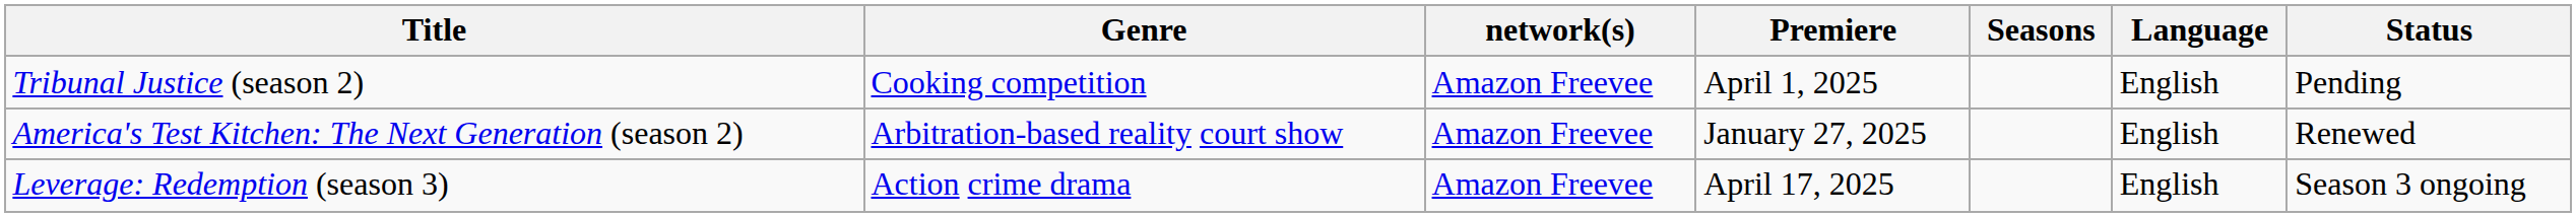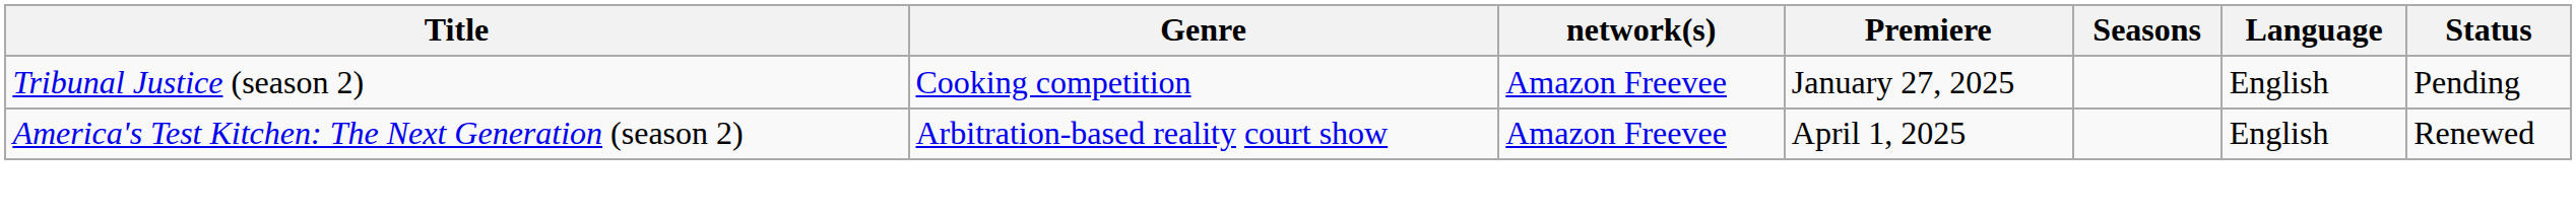Tribunal Justice (season 2) | Premiere: April 1, 2025 -> January 27, 2025
America's Test Kitchen: The Next Generation (season 2) | Premiere: January 27, 2025 -> April 1, 2025
- row: Leverage: Redemption (season 3) | Action crime drama | Amazon Freevee | April 17, 2025 | English | Season 3 ongoing
